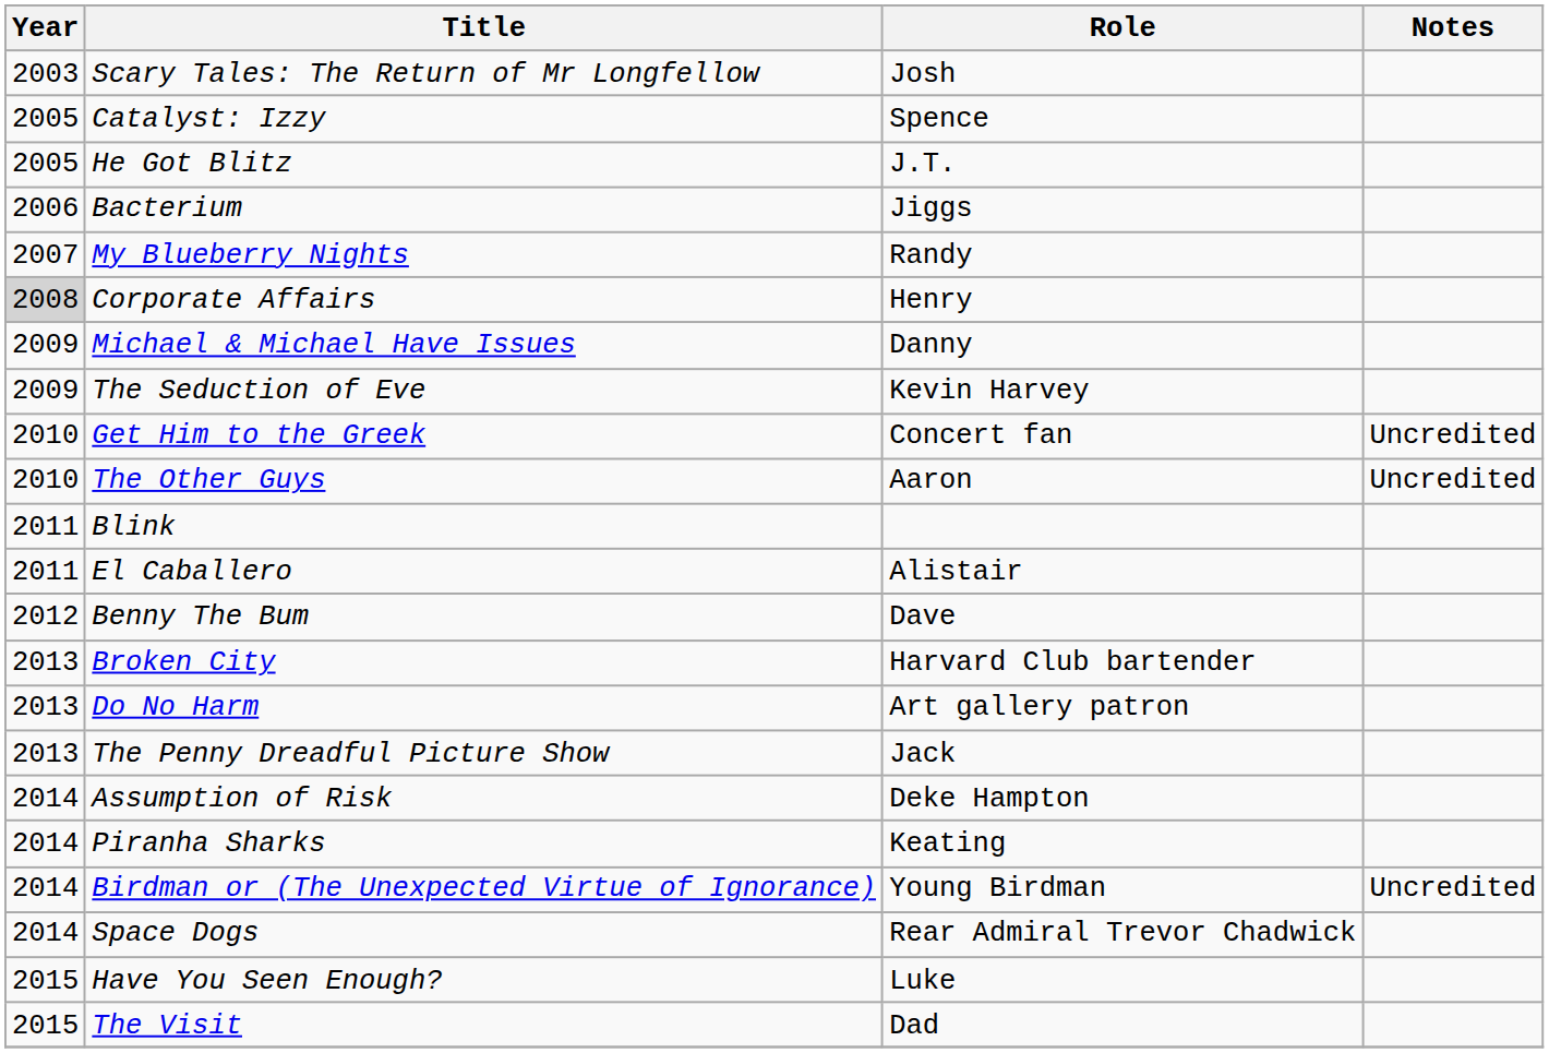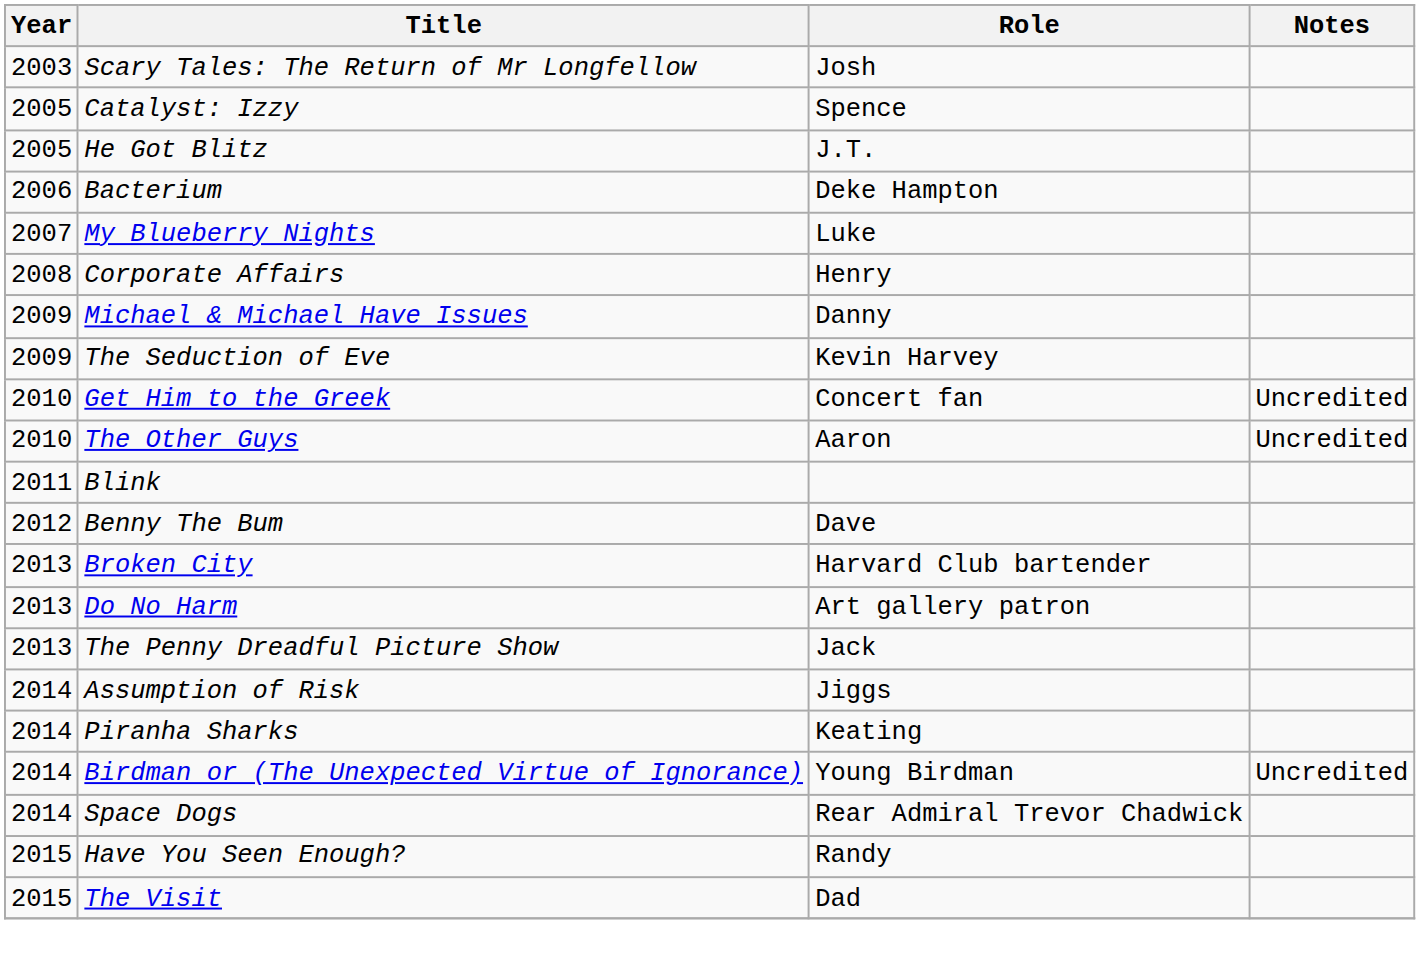Bacterium | Role: Jiggs -> Deke Hampton
My Blueberry Nights | Role: Randy -> Luke
Corporate Affairs | Year: lightgrey background -> no background
- row: 2011 | El Caballero | Alistair
Assumption of Risk | Role: Deke Hampton -> Jiggs
Have You Seen Enough? | Role: Luke -> Randy
